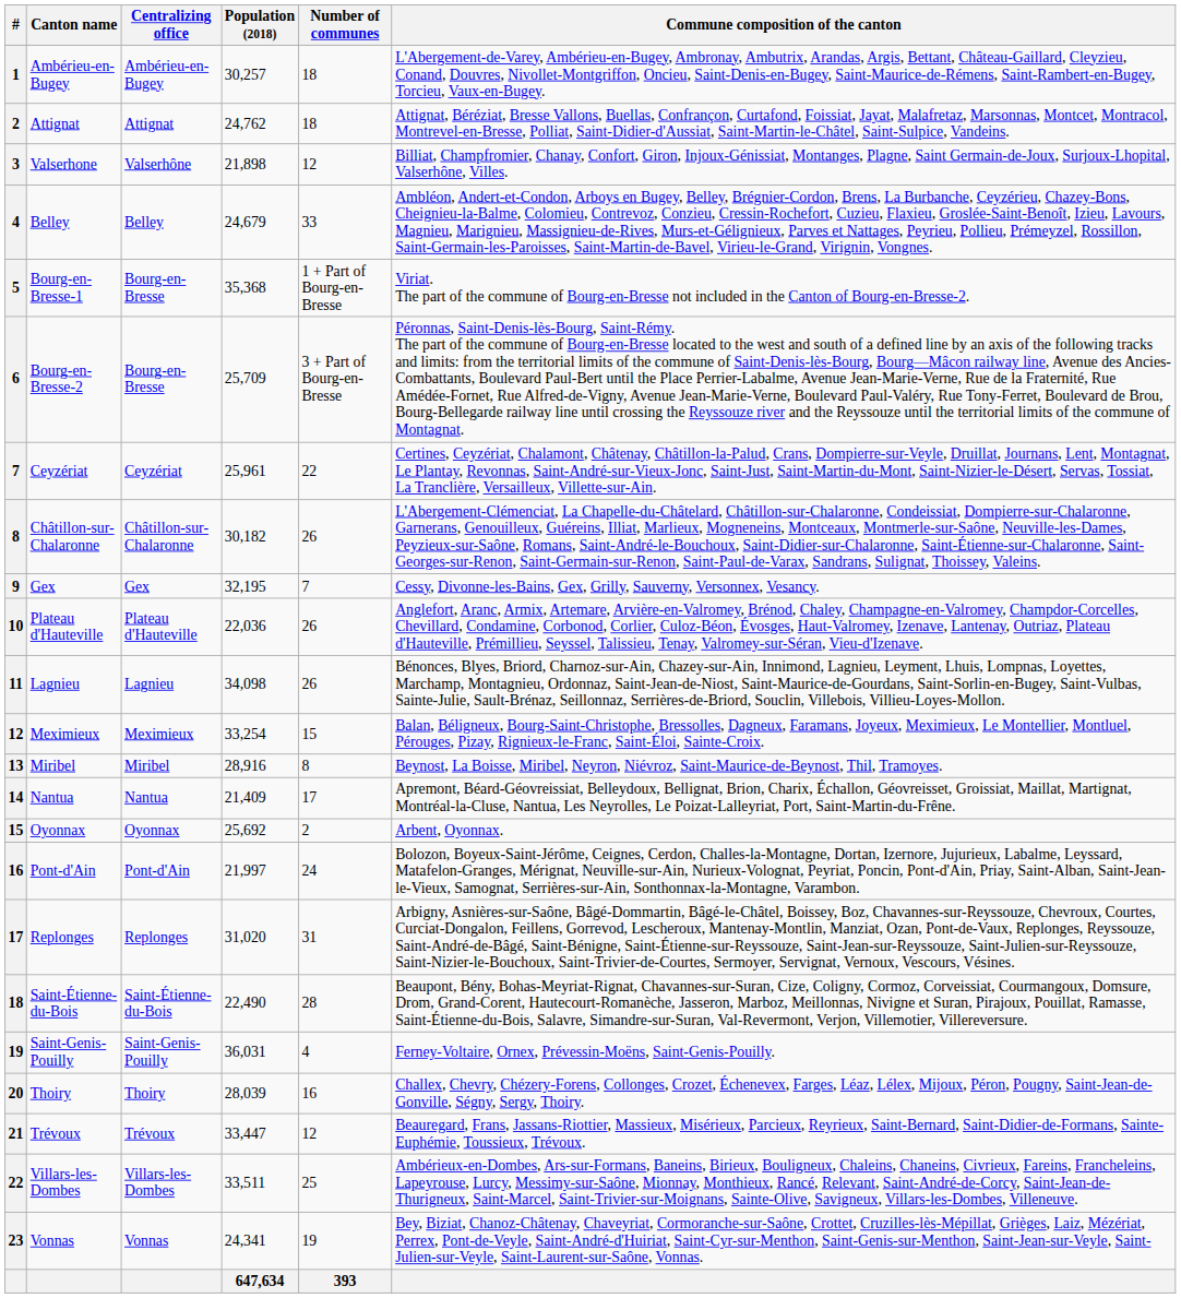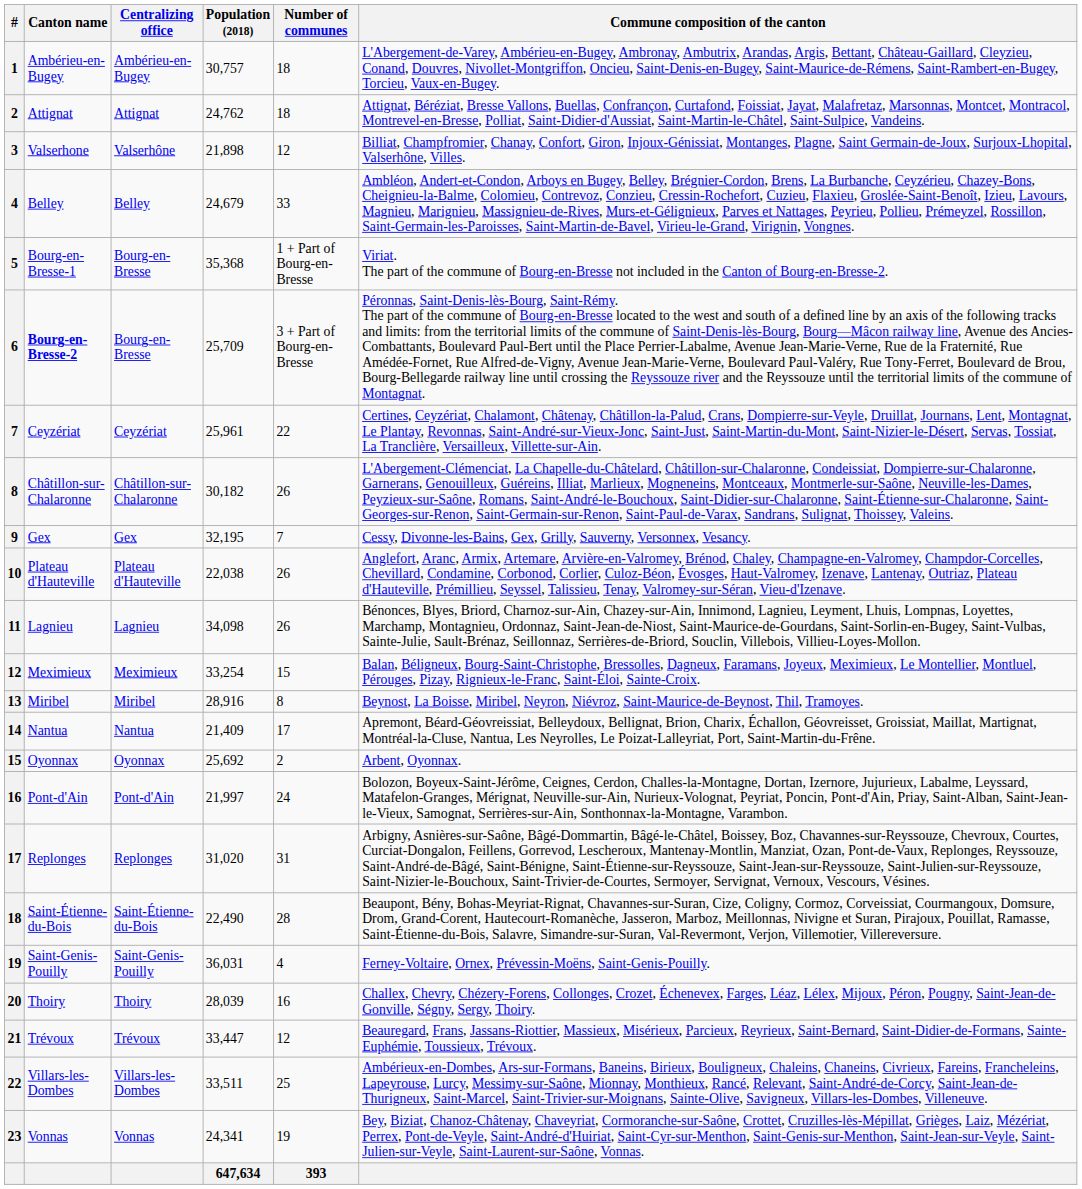1 | Population (2018): 30,257 -> 30,757
6 | Canton name: normal -> bold
10 | Population (2018): 22,036 -> 22,038
